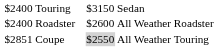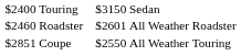Roadster | column 2: $2400 -> $2460
Roadster | column 5: $2600 -> $2601
Coupe | column 5: lightgrey background -> no background
